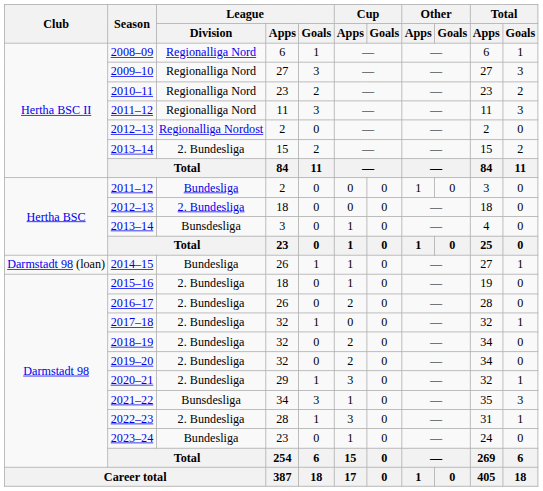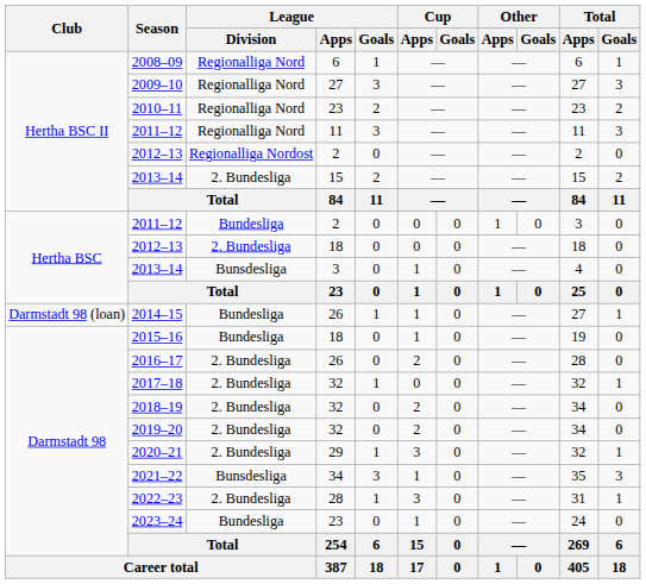2015–16 | League / Division: 2. Bundesliga -> Bundesliga
